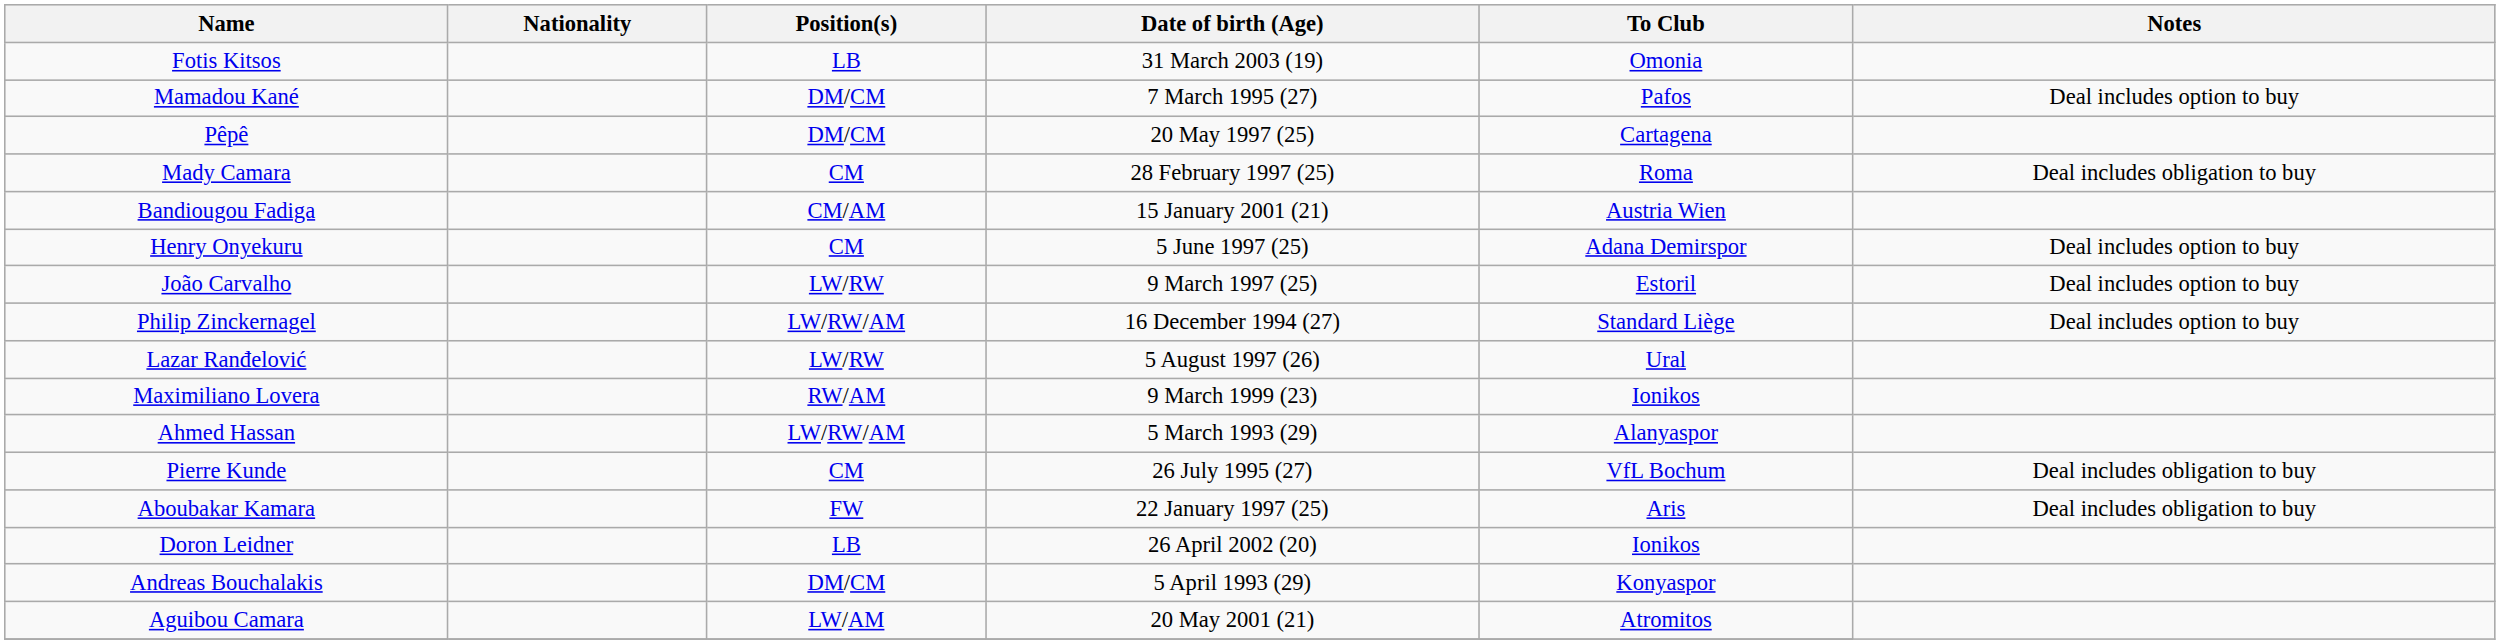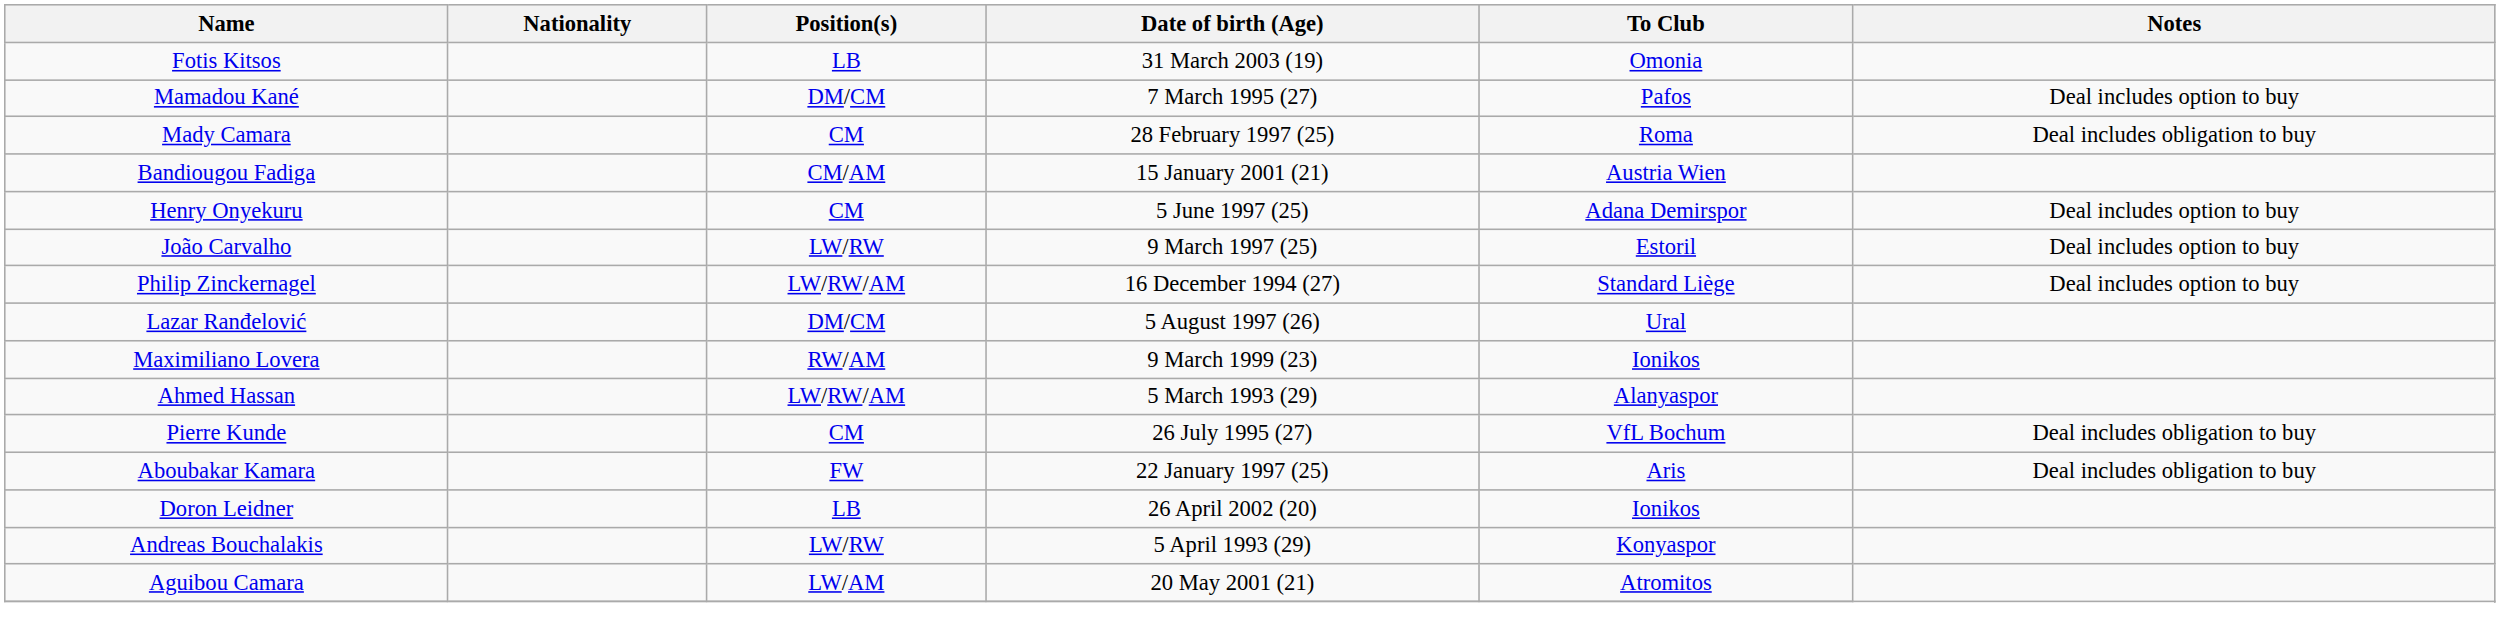- row: Pêpê | DM/CM | 20 May 1997 (25) | Cartagena
Lazar Ranđelović | Position(s): LW/RW -> DM/CM
Andreas Bouchalakis | Position(s): DM/CM -> LW/RW
